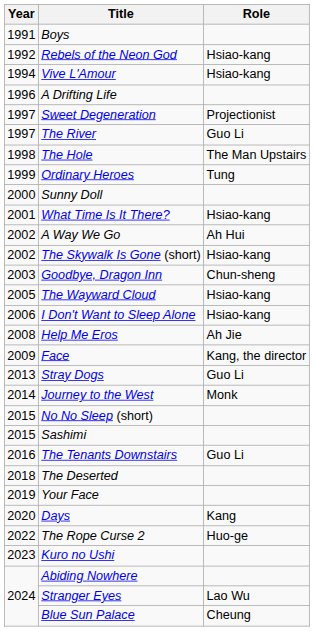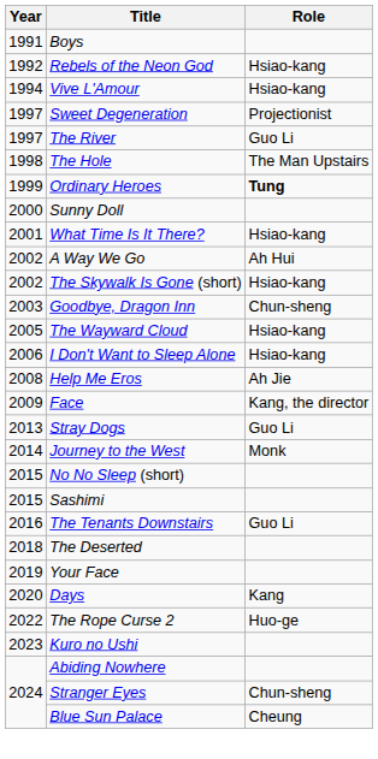- row: 1996 | A Drifting Life
Ordinary Heroes | Role: normal -> bold
Stranger Eyes | Role: Lao Wu -> Chun-sheng
